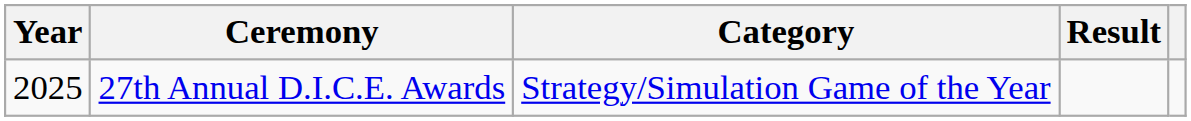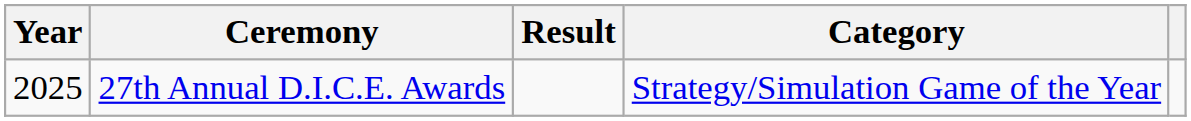columns swapped: Category <-> Result
